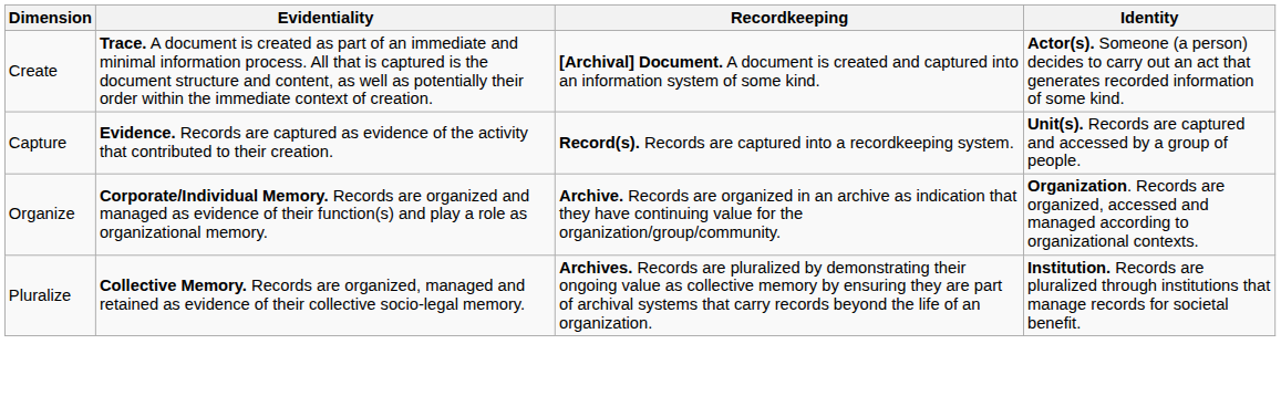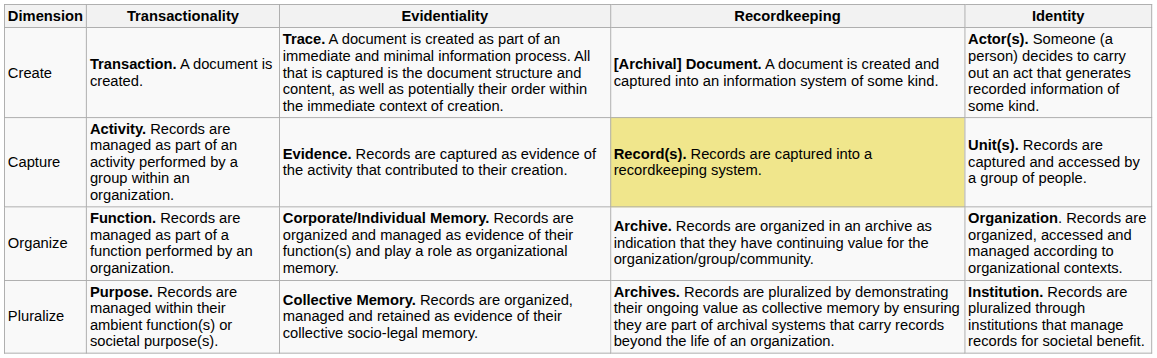+ column: Transactionality | Transaction. A document is created. | Activity. Records are managed as part of an activity performed by a group within an organization. | Function. Records are managed as part of a function performed by an organization. | Purpose. Records are managed within their ambient function(s) or societal purpose(s).
Capture | Recordkeeping: no background -> khaki background
